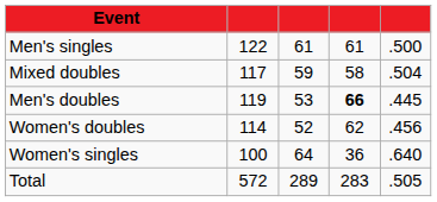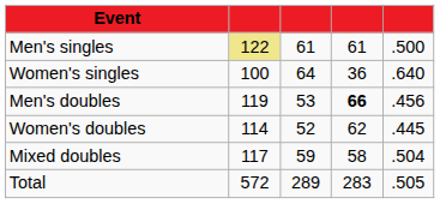Men's singles | column 2: no background -> khaki background
rows swapped: Women's singles <-> Mixed doubles
Men's doubles | column 5: .445 -> .456
Women's doubles | column 5: .456 -> .445
